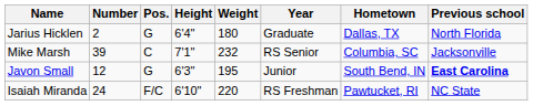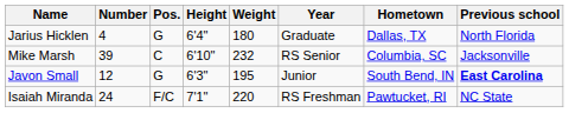Jarius Hicklen | Number: 2 -> 4
Mike Marsh | Height: 7'1" -> 6'10"
Isaiah Miranda | Height: 6'10" -> 7'1"
